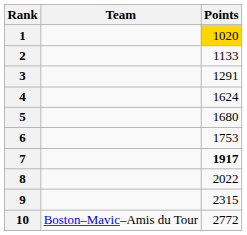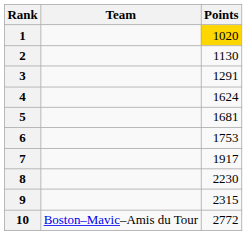2 | Points: 1133 -> 1130
5 | Points: 1680 -> 1681
7 | Points: bold -> normal
8 | Points: 2022 -> 2230
